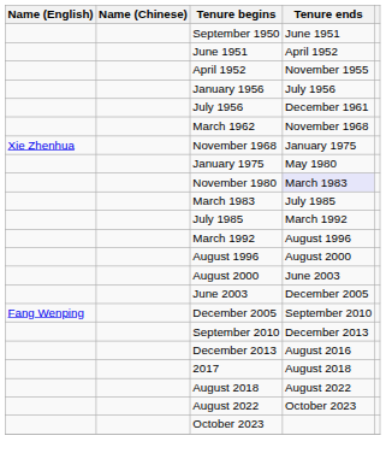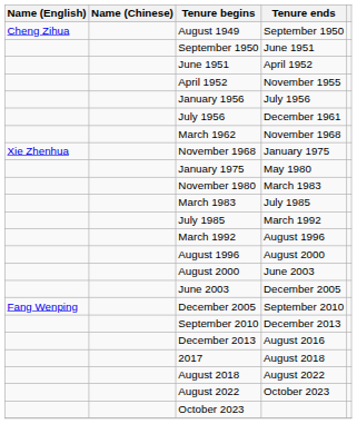+ row: Cheng Zihua | August 1949 | September 1950
November 1980 | Tenure ends: lavender background -> no background
